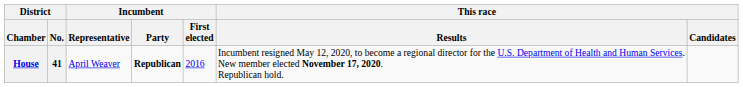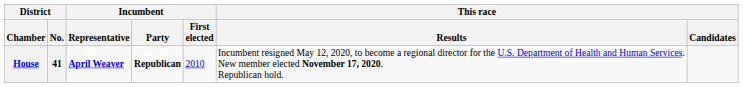House | Incumbent / Representative: normal -> bold
House | Incumbent / First elected: 2016 -> 2010
